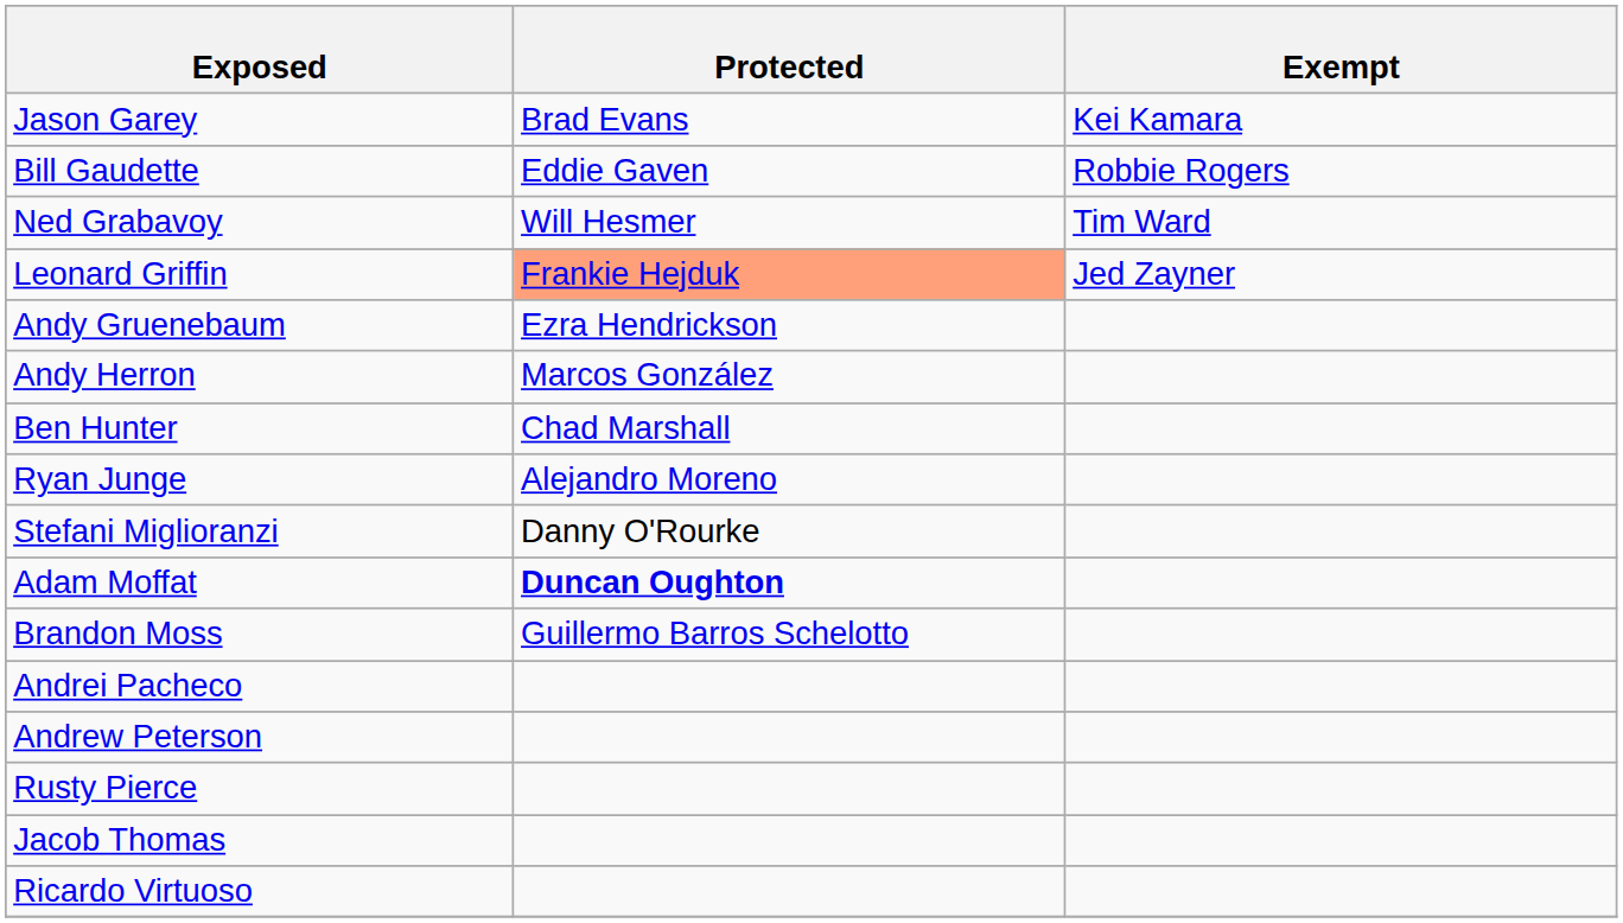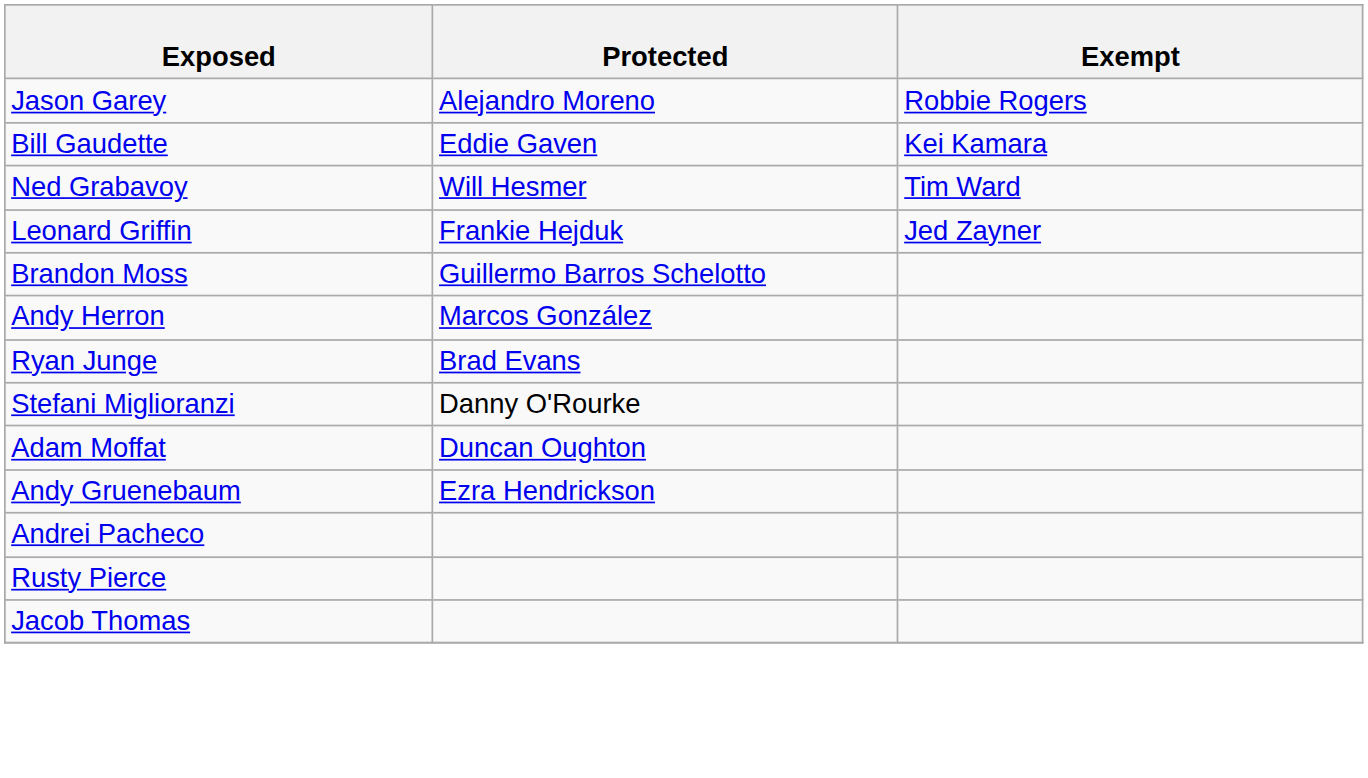Jason Garey | Protected: Brad Evans -> Alejandro Moreno
Jason Garey | Exempt: Kei Kamara -> Robbie Rogers
Bill Gaudette | Exempt: Robbie Rogers -> Kei Kamara
Leonard Griffin | Protected: lightsalmon background -> no background
rows swapped: Andy Gruenebaum <-> Brandon Moss
- row: Ben Hunter | Chad Marshall
Ryan Junge | Protected: Alejandro Moreno -> Brad Evans
Adam Moffat | Protected: bold -> normal
- row: Andrew Peterson
- row: Ricardo Virtuoso
